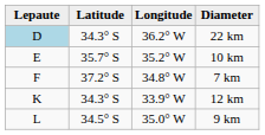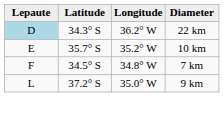7 km | Latitude: 37.2° S -> 34.5° S
- row: K | 34.3° S | 33.9° W | 12 km
9 km | Latitude: 34.5° S -> 37.2° S
